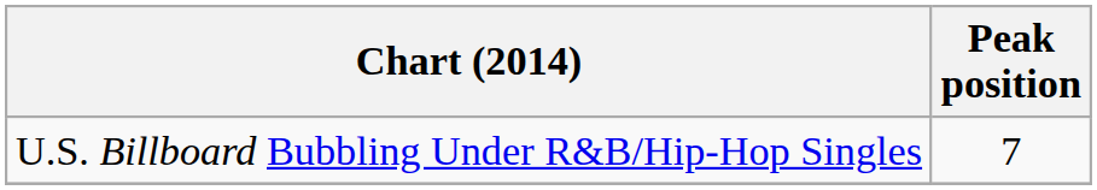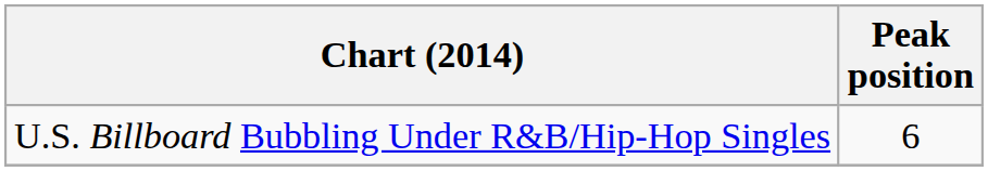U.S. Billboard Bubbling Under R&B/Hip-Hop Singles | Peak position: 7 -> 6
